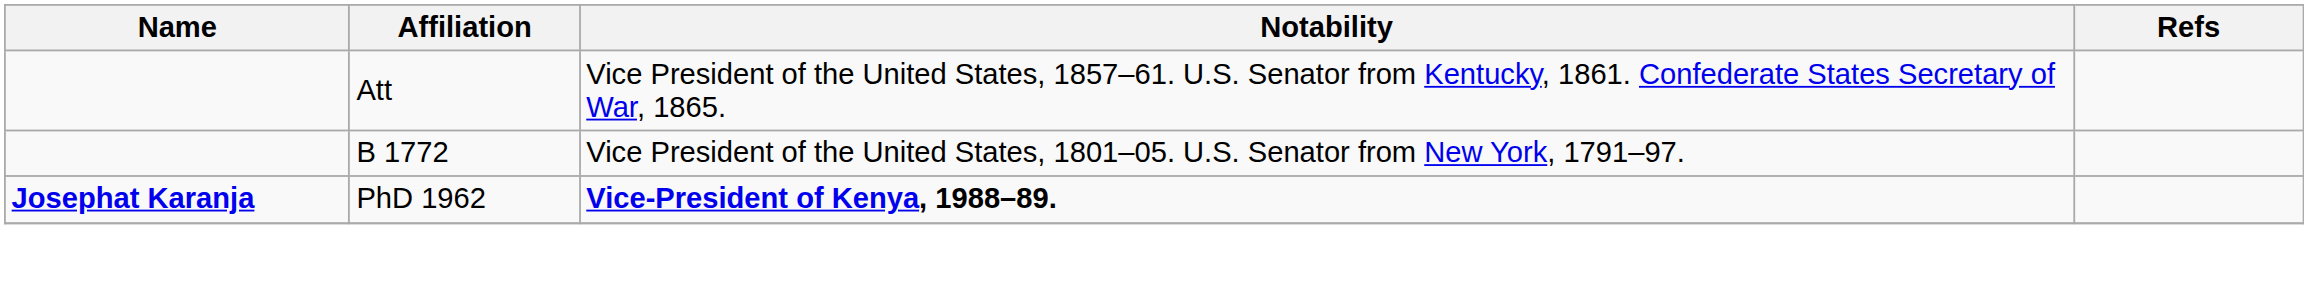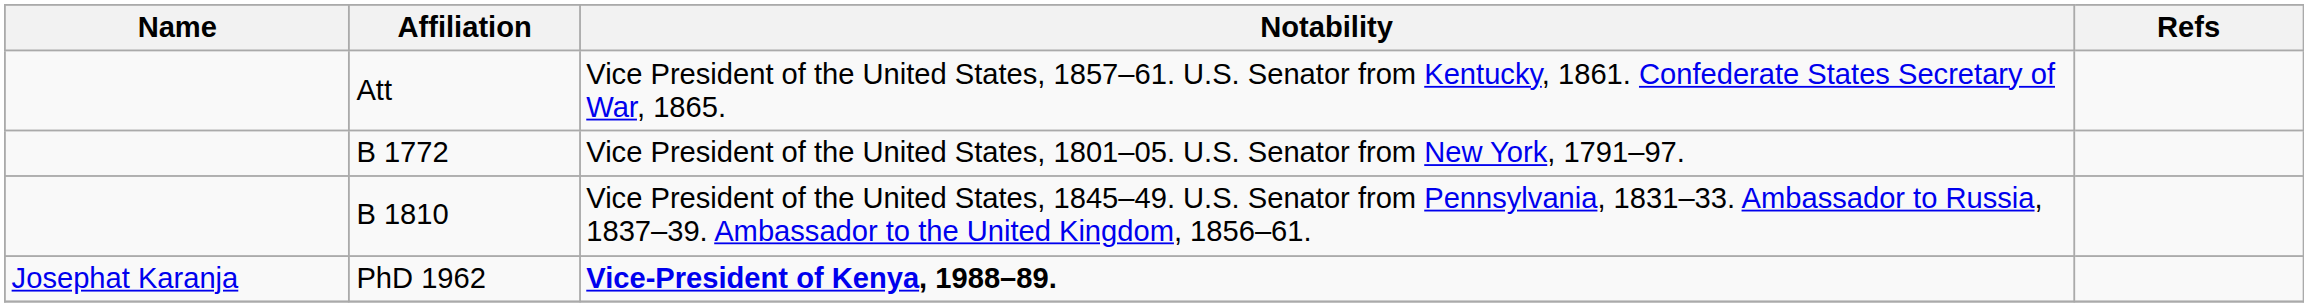+ row: B 1810 | Vice President of the United States, 1845–49. U.S. Senator from Pennsylvania, 1831–33. Ambassador to Russia, 1837–39. Ambassador to the United Kingdom, 1856–61.
PhD 1962 | Name: bold -> normal
